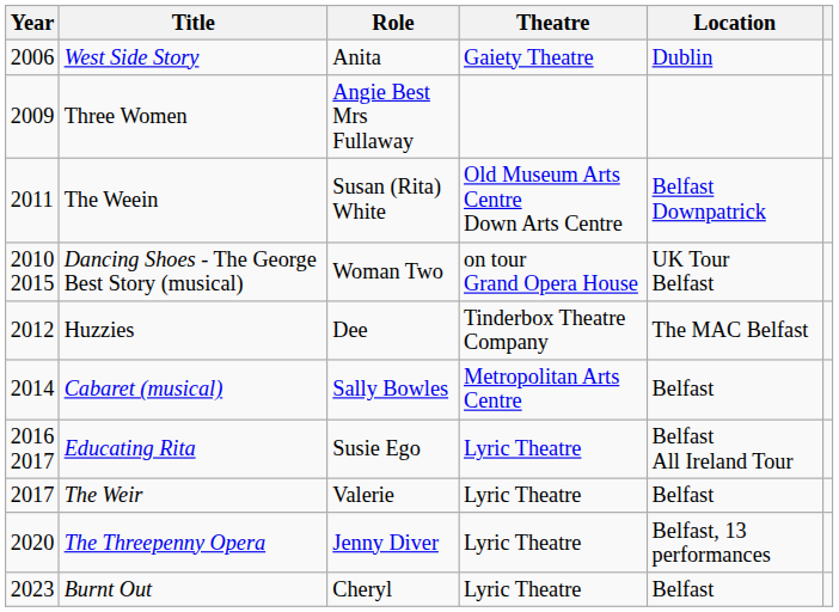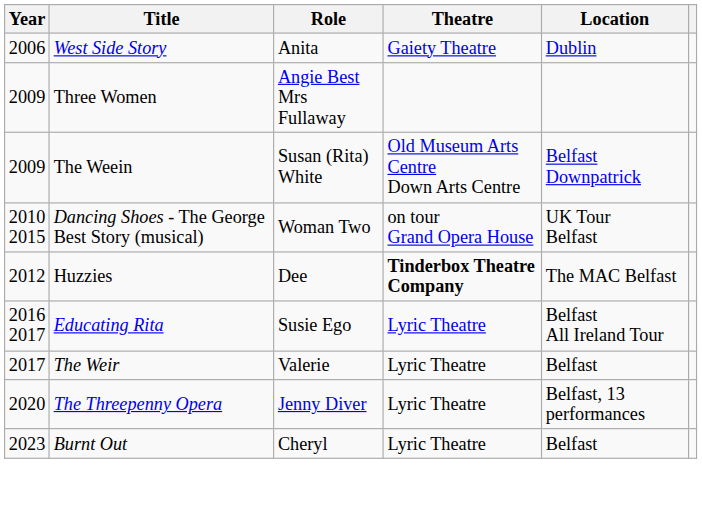The Weein | Year: 2011 -> 2009
Huzzies | Theatre: normal -> bold
- row: 2014 | Cabaret (musical) | Sally Bowles | Metropolitan Arts Centre | Belfast
